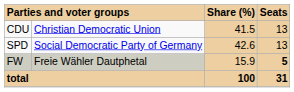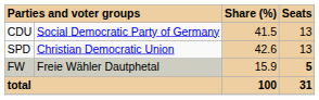CDU | column 2: Christian Democratic Union -> Social Democratic Party of Germany
SPD | column 2: Social Democratic Party of Germany -> Christian Democratic Union
